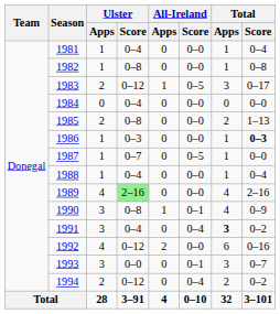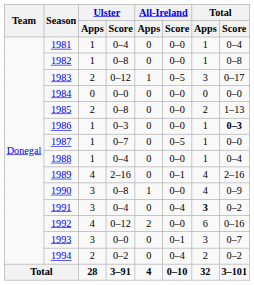1984 | Ulster / Score: 0–4 -> 0–0
1989 | Ulster / Score: lightgreen background -> no background
1989 | All-Ireland / Score: 0–0 -> 0–1
1990 | All-Ireland / Score: 0–1 -> 0–0
1994 | Ulster / Score: 0–12 -> 0–2
